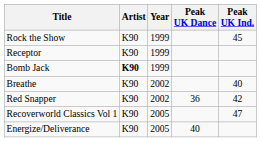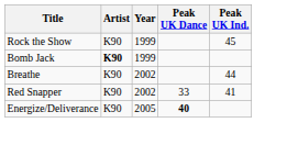- row: Receptor | K90 | 1999
Breathe | Peak UK Ind.: 40 -> 44
Red Snapper | Peak UK Dance: 36 -> 33
Red Snapper | Peak UK Ind.: 42 -> 41
- row: Recoverworld Classics Vol 1 | K90 | 2005 | 47
Energize/Deliverance | Peak UK Dance: normal -> bold
